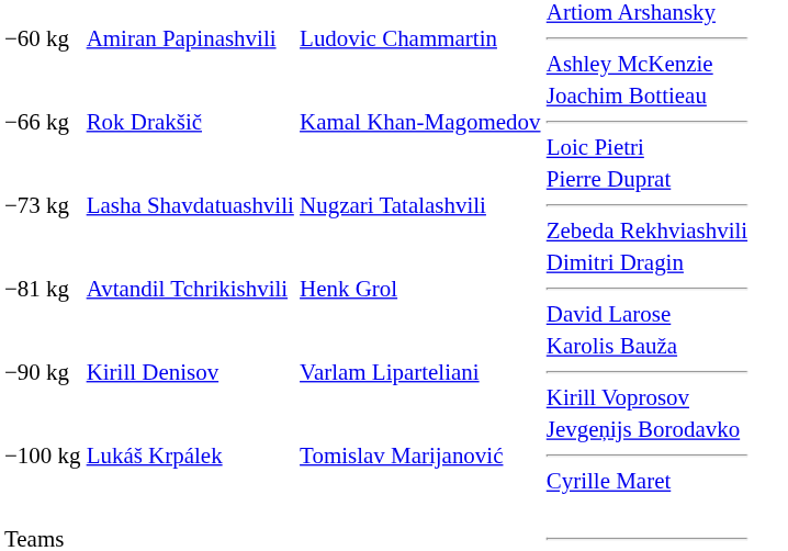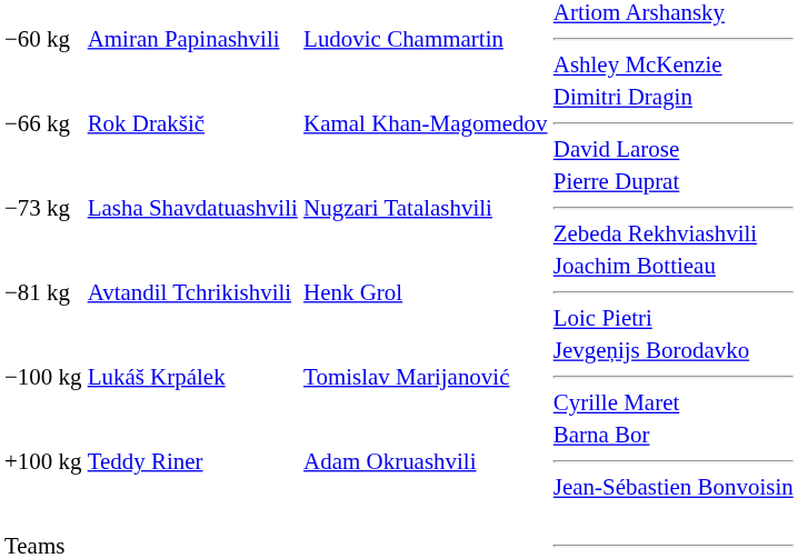−66 kg | column 4: Joachim Bottieau Loic Pietri -> Dimitri Dragin David Larose
−81 kg | column 4: Dimitri Dragin David Larose -> Joachim Bottieau Loic Pietri
- row: −90 kg | Kirill Denisov | Varlam Liparteliani | Karolis Bauža Kirill Voprosov
+ row: +100 kg | Teddy Riner | Adam Okruashvili | Barna Bor Jean-Sébastien Bonvoisin
